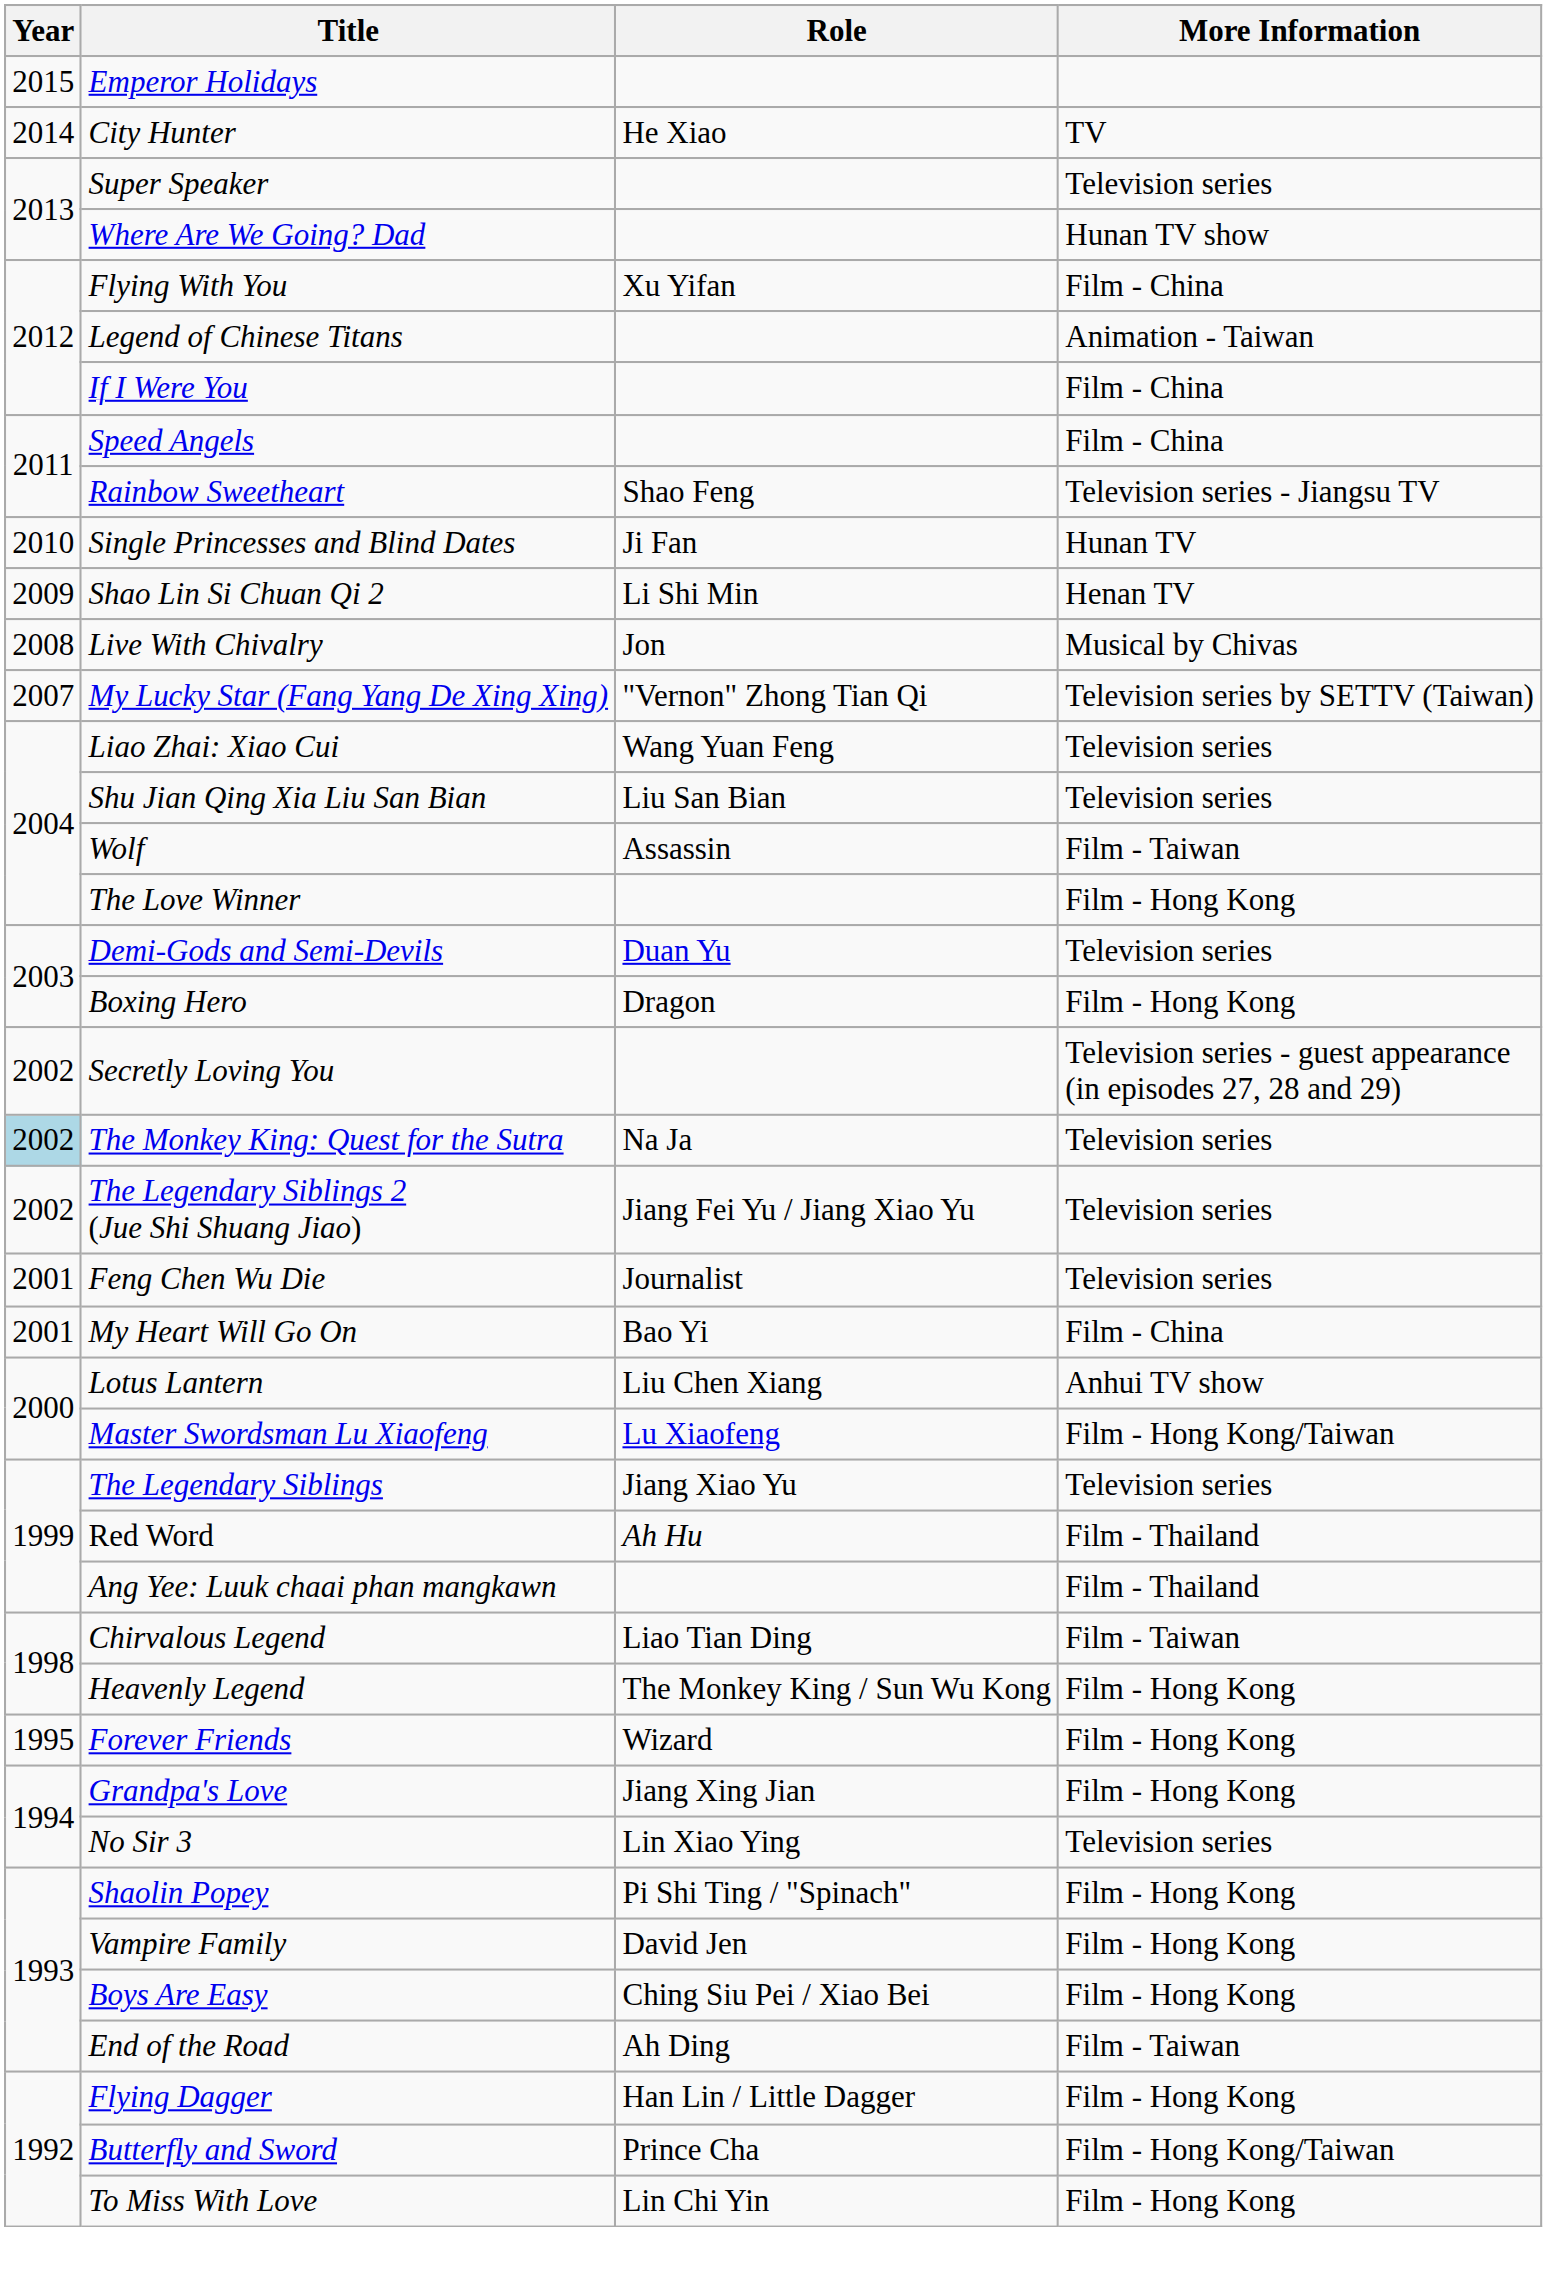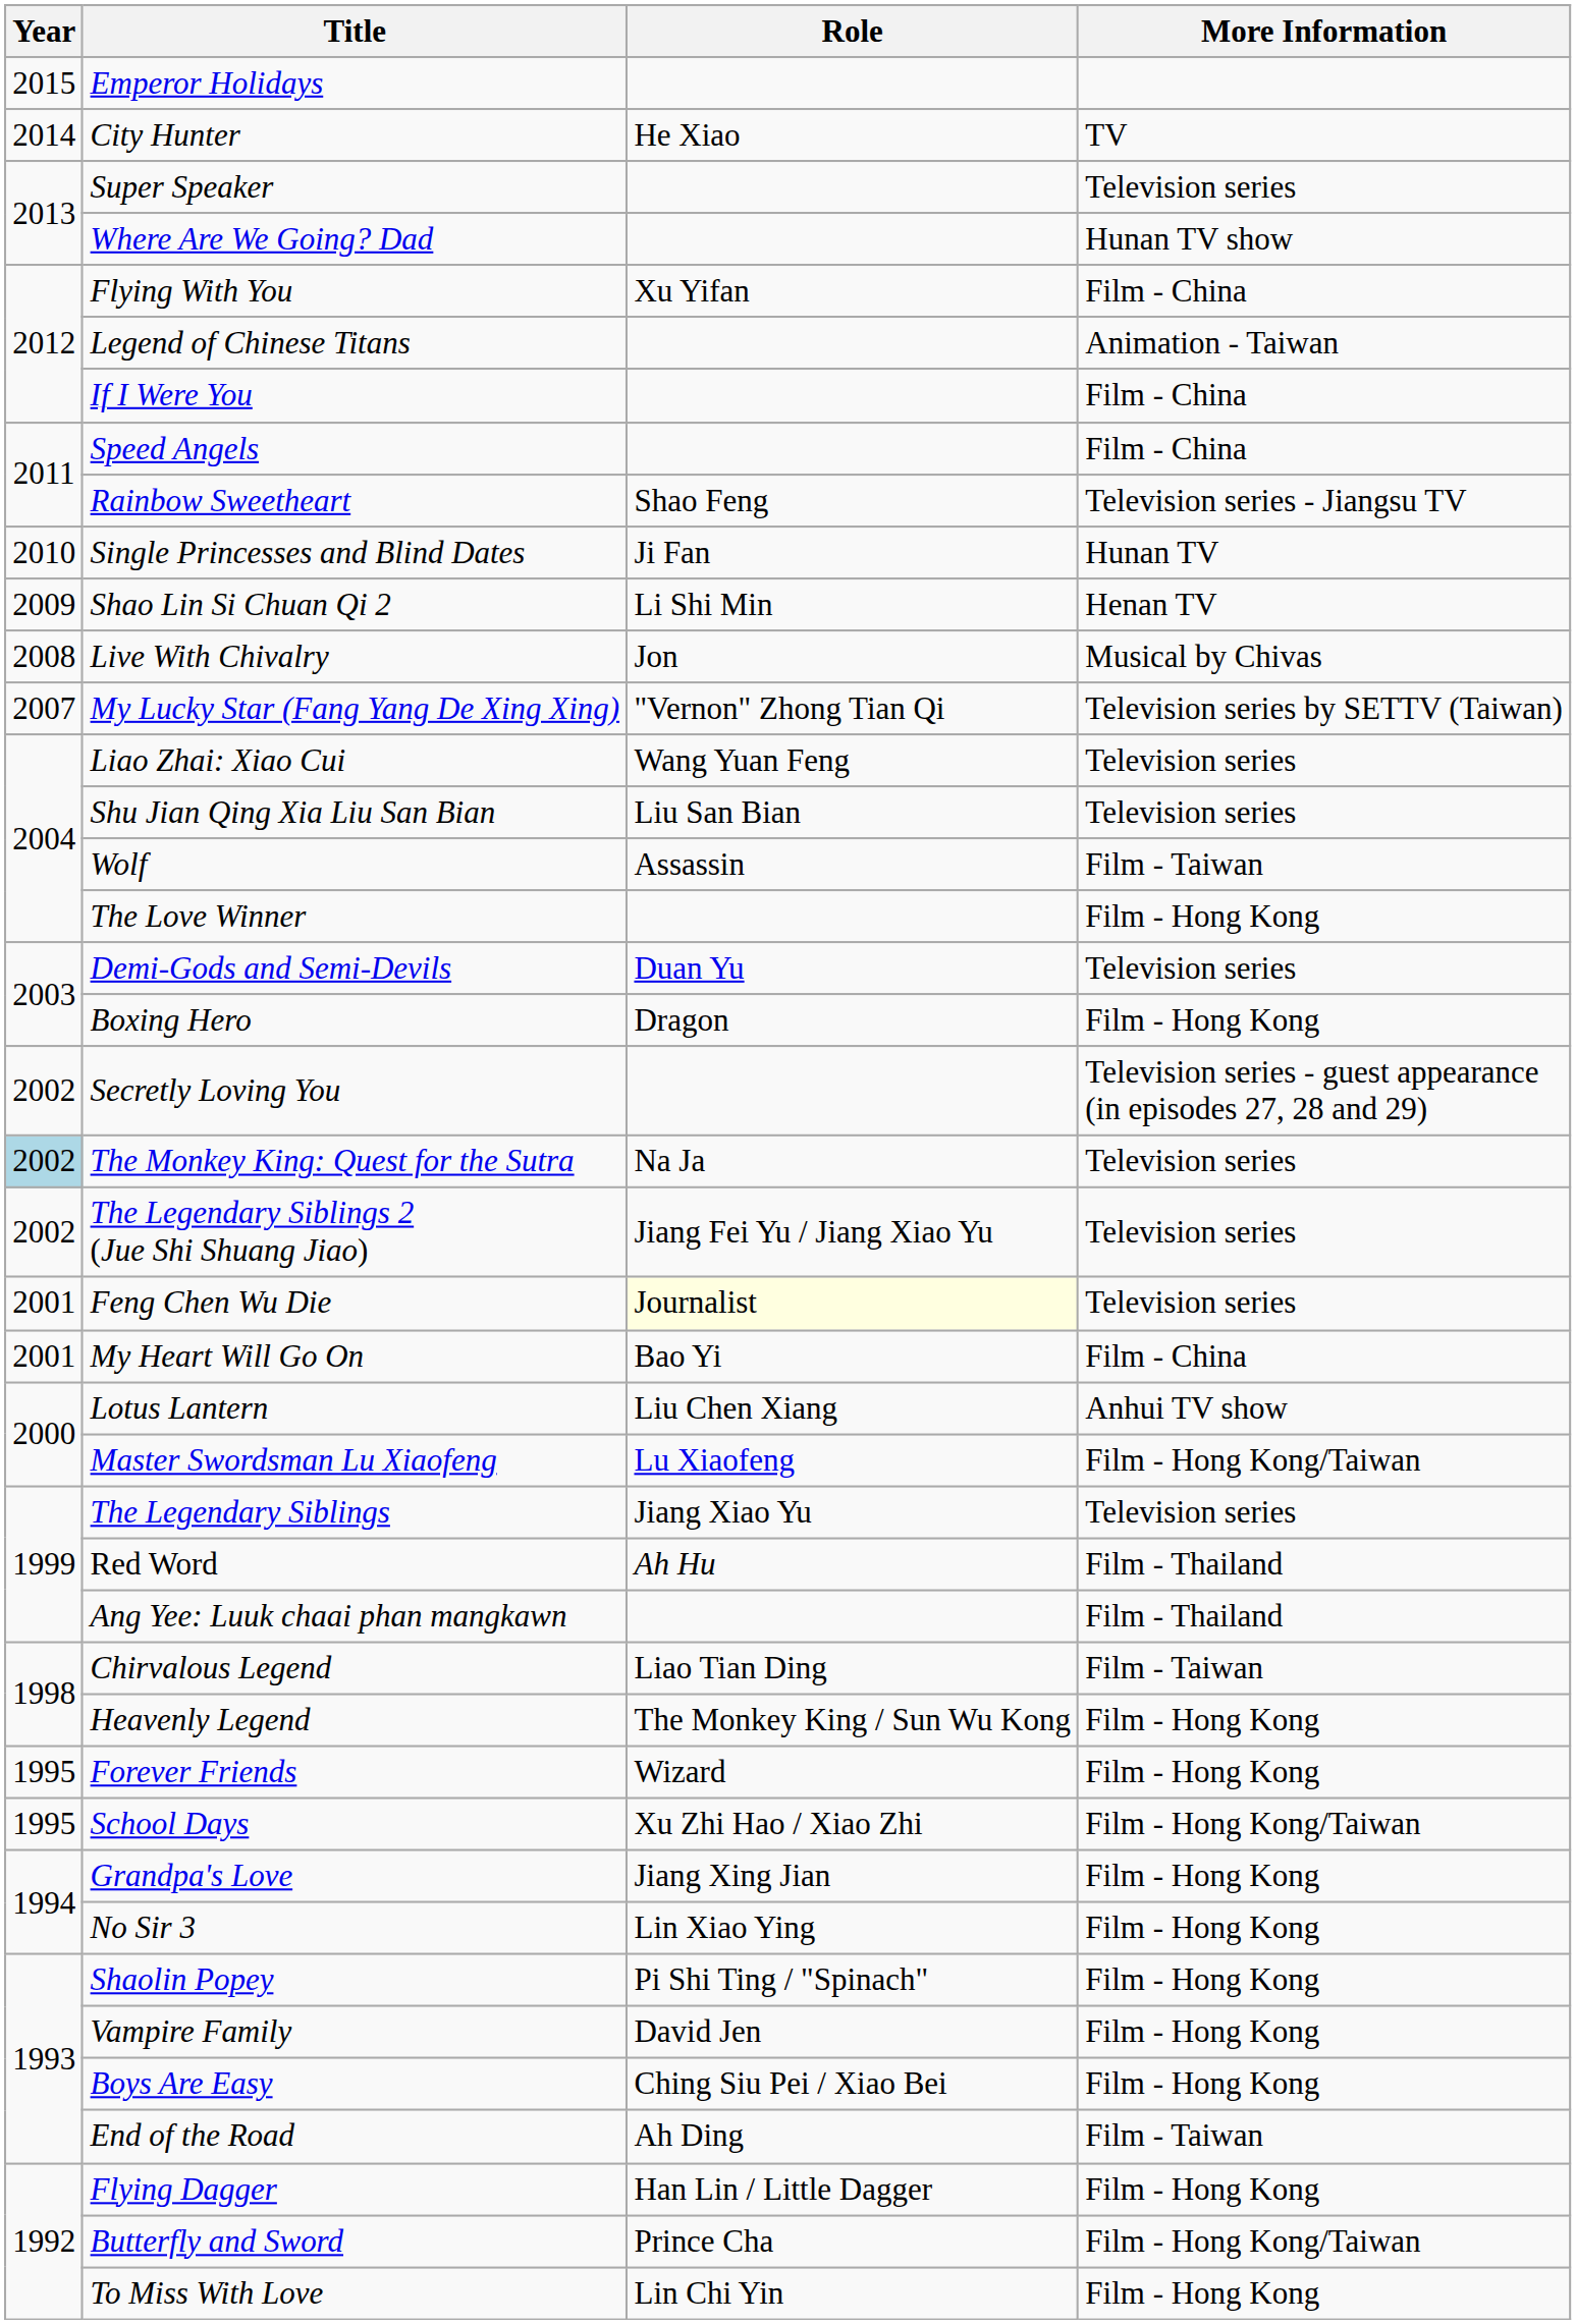Feng Chen Wu Die | Role: no background -> lightyellow background
+ row: 1995 | School Days | Xu Zhi Hao / Xiao Zhi | Film - Hong Kong/Taiwan
No Sir 3 | More Information: Television series -> Film - Hong Kong
